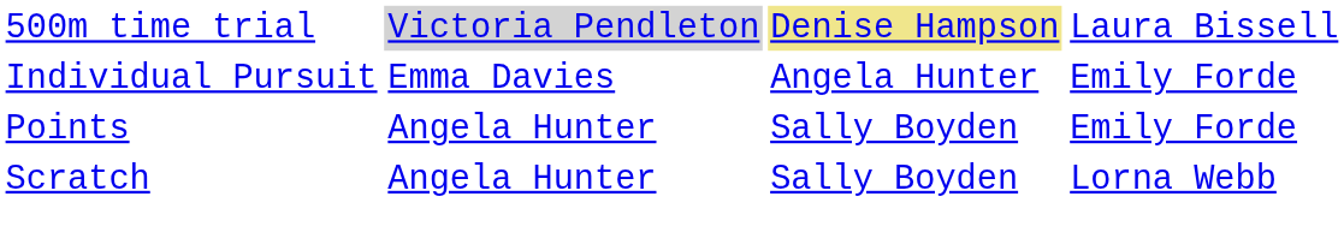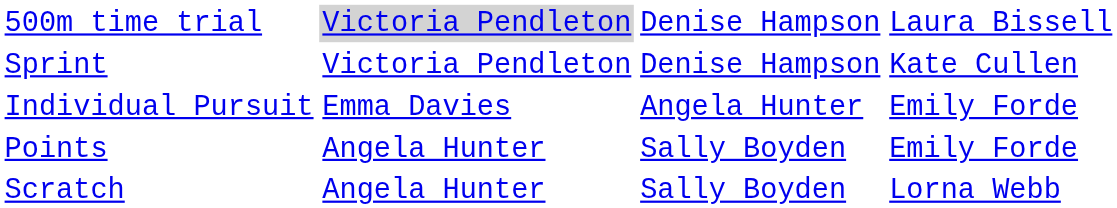500m time trial | column 3: khaki background -> no background
+ row: Sprint | Victoria Pendleton | Denise Hampson | Kate Cullen
